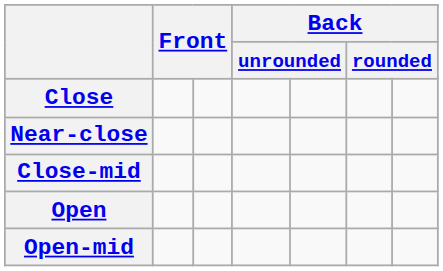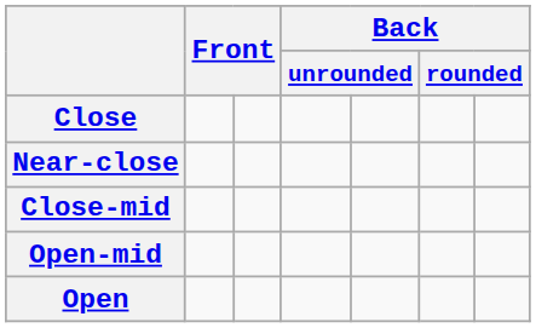rows swapped: Open-mid <-> Open
